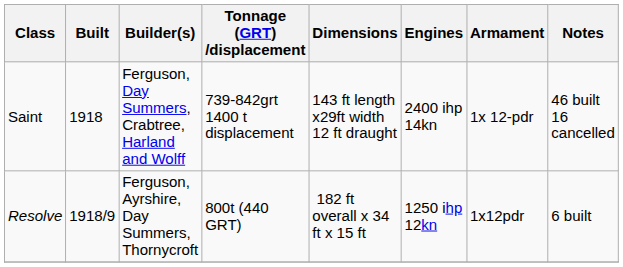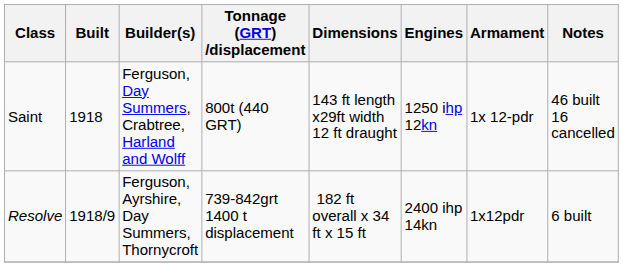Saint | Tonnage (GRT) /displacement: 739-842grt 1400 t displacement -> 800t (440 GRT)
Saint | Engines: 2400 ihp 14kn -> 1250 ihp 12kn
Resolve | Tonnage (GRT) /displacement: 800t (440 GRT) -> 739-842grt 1400 t displacement
Resolve | Engines: 1250 ihp 12kn -> 2400 ihp 14kn
